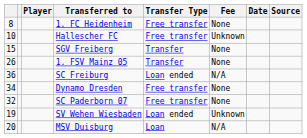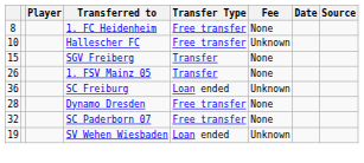SC Freiburg | Fee: N/A -> Unknown
Dynamo Dresden | column 1: 34 -> 28
- row: 20 | MSV Duisburg | Loan | N/A
